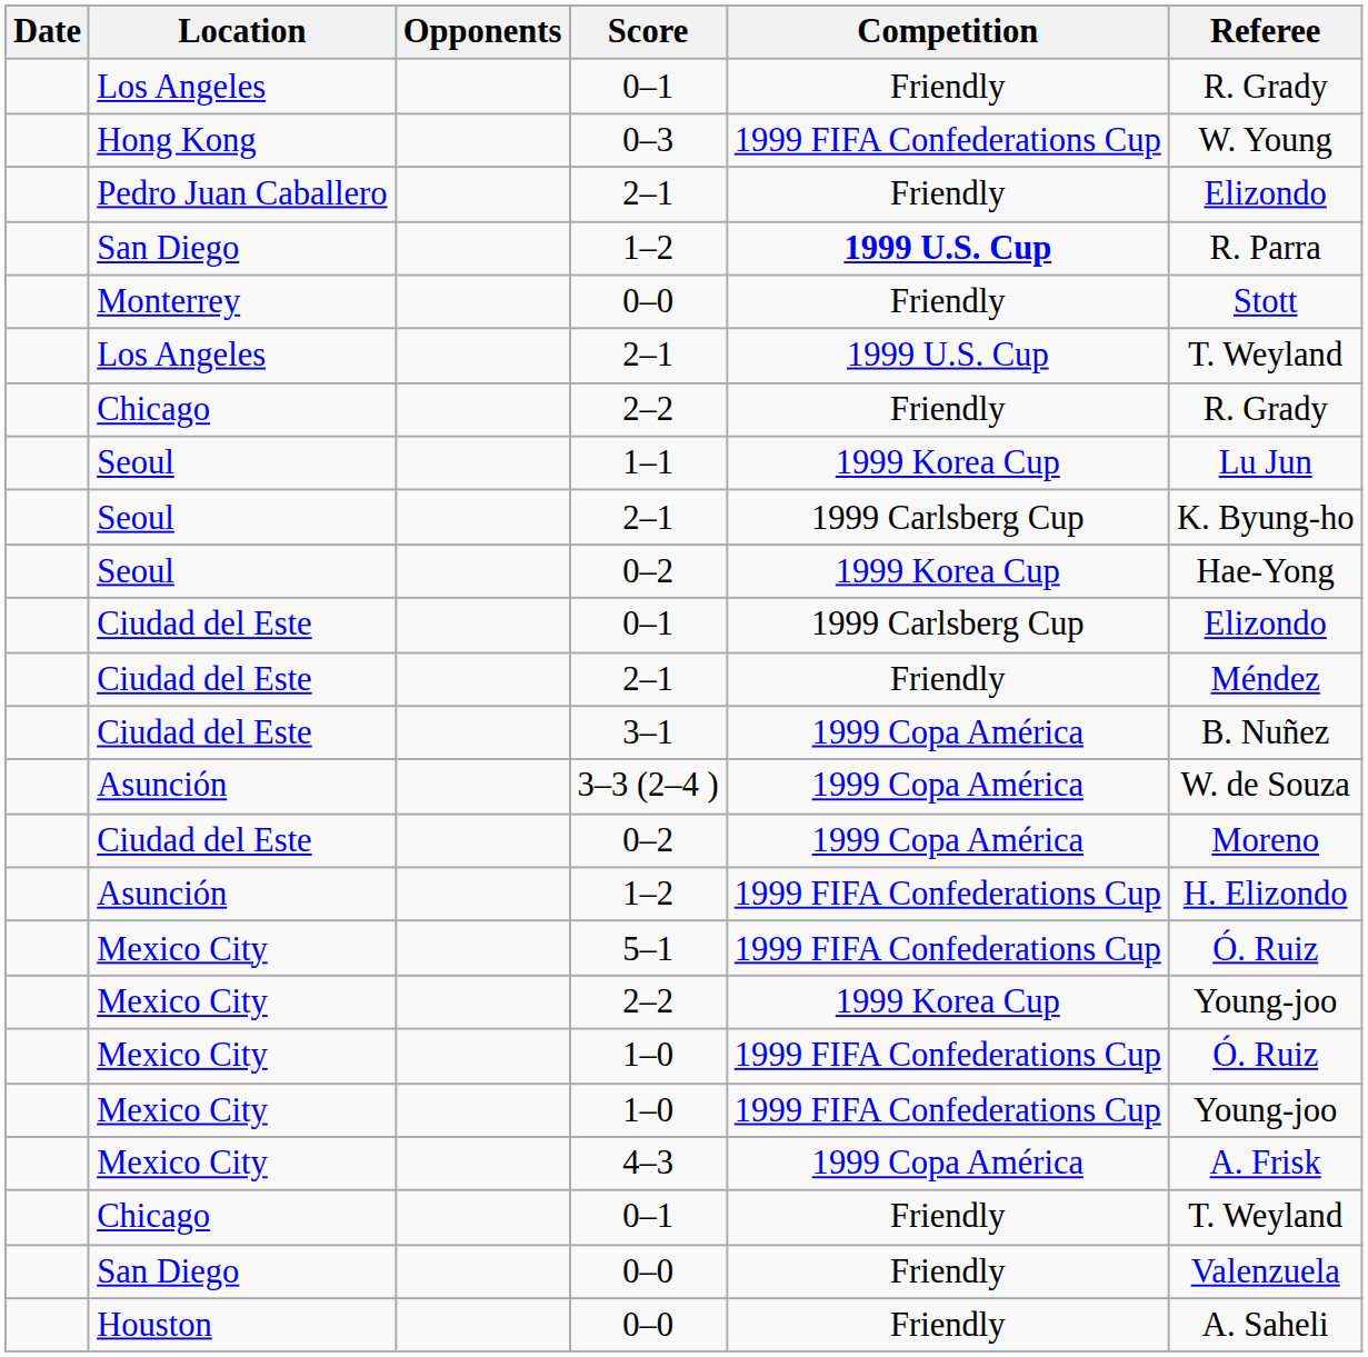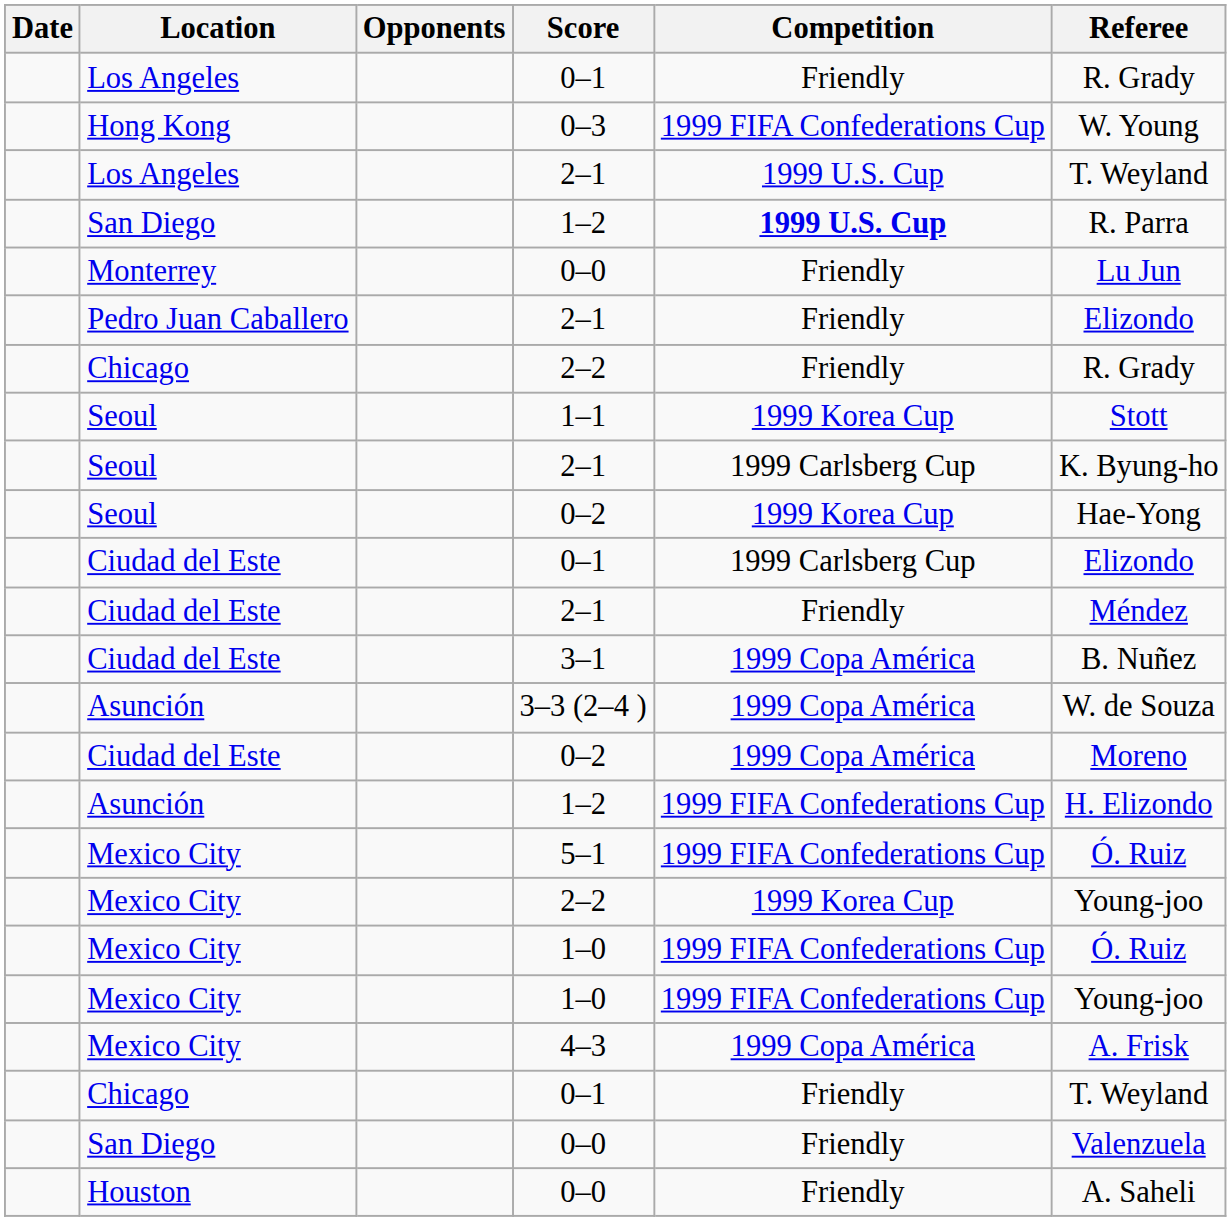rows swapped: Los Angeles / 2–1 <-> Pedro Juan Caballero / 2–1
Monterrey / 0–0 | Referee: Stott -> Lu Jun
1–1 | Referee: Lu Jun -> Stott
